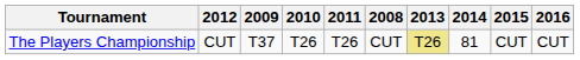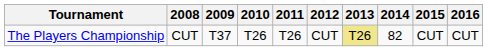columns swapped: 2008 <-> 2012
The Players Championship | 2014: 81 -> 82
